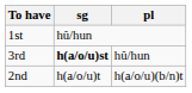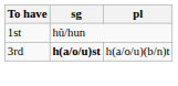3rd | pl: hû/hun -> h(a/o/u)(b/n)t
- row: 2nd | h(a/o/u)t | h(a/o/u)(b/n)t
